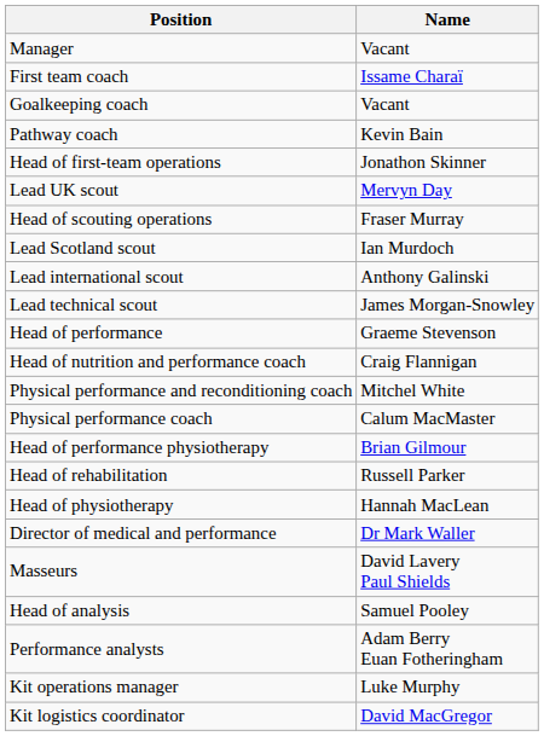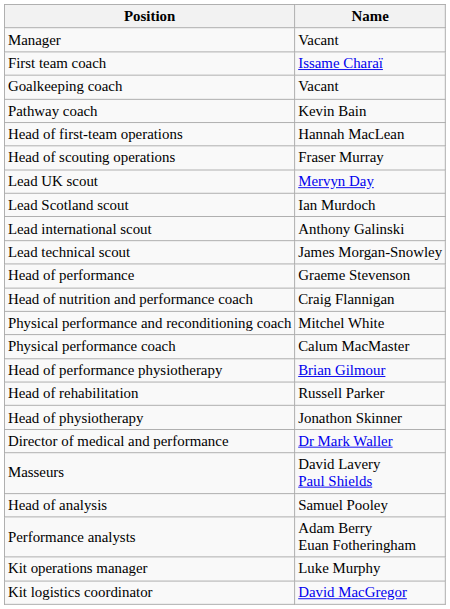Head of first-team operations | Name: Jonathon Skinner -> Hannah MacLean
rows swapped: Head of scouting operations <-> Lead UK scout
Head of physiotherapy | Name: Hannah MacLean -> Jonathon Skinner
